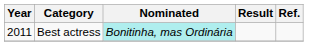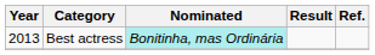Best actress | Year: 2011 -> 2013
